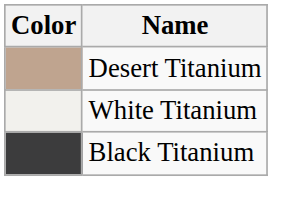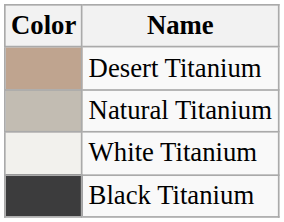+ row: Natural Titanium
